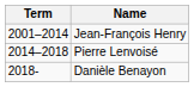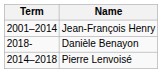rows swapped: Pierre Lenvoisé <-> Danièle Benayon
